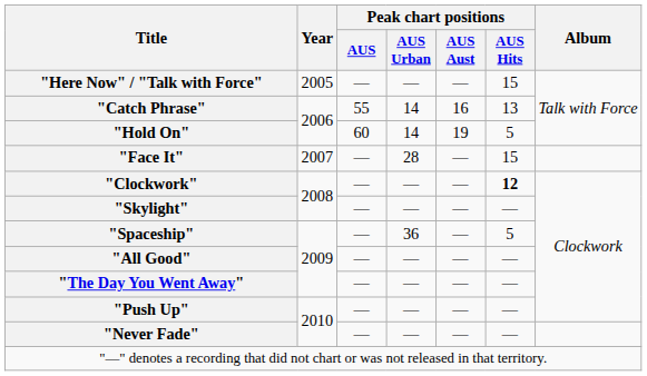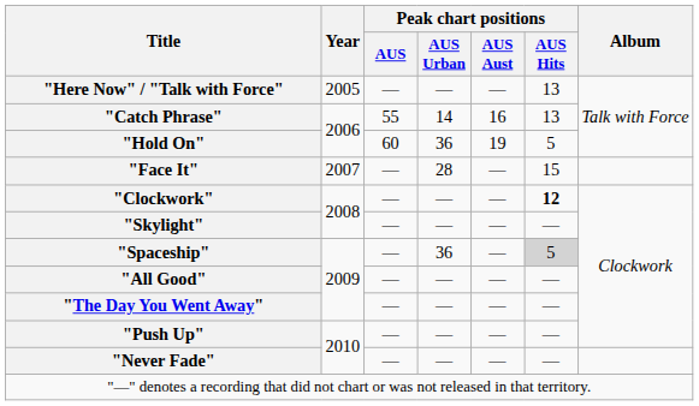"Here Now" / "Talk with Force" | Peak chart positions / AUS Hits: 15 -> 13
"Hold On" | Peak chart positions / AUS Urban: 14 -> 36
"Spaceship" | Peak chart positions / AUS Hits: no background -> lightgrey background
